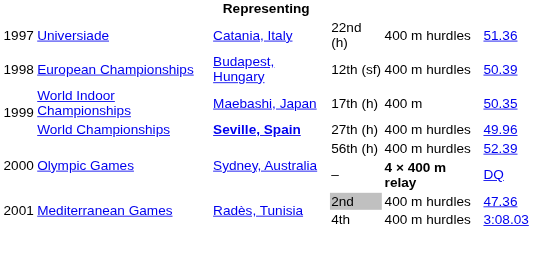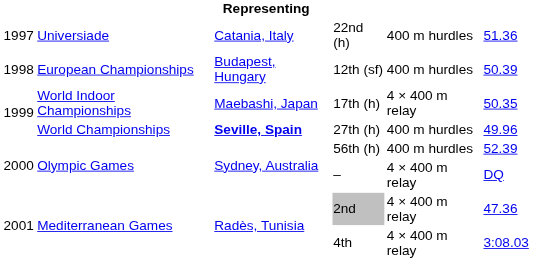17th (h) | column 5: 400 m -> 4 × 400 m relay
– | column 5: bold -> normal
2nd | column 5: 400 m hurdles -> 4 × 400 m relay
4th | column 5: 400 m hurdles -> 4 × 400 m relay
